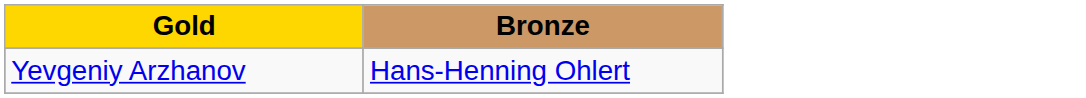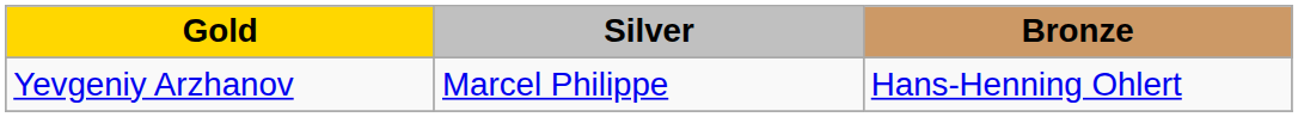+ column: Silver | Marcel Philippe
